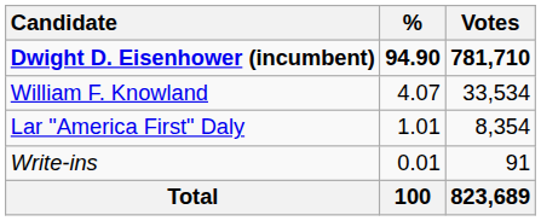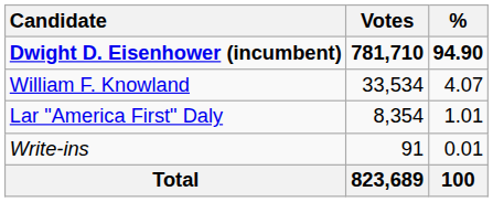columns swapped: Votes <-> %
